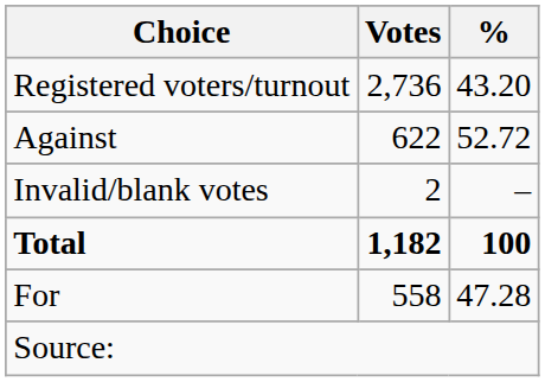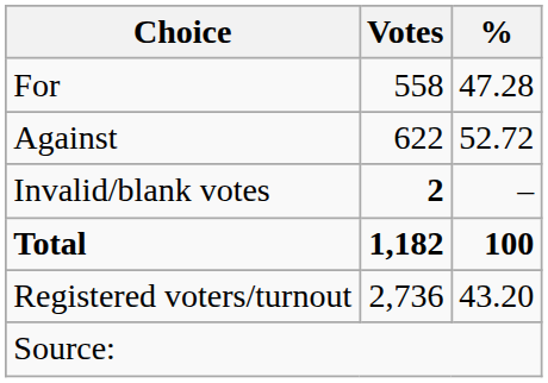rows swapped: For <-> Registered voters/turnout
Invalid/blank votes | Votes: normal -> bold
